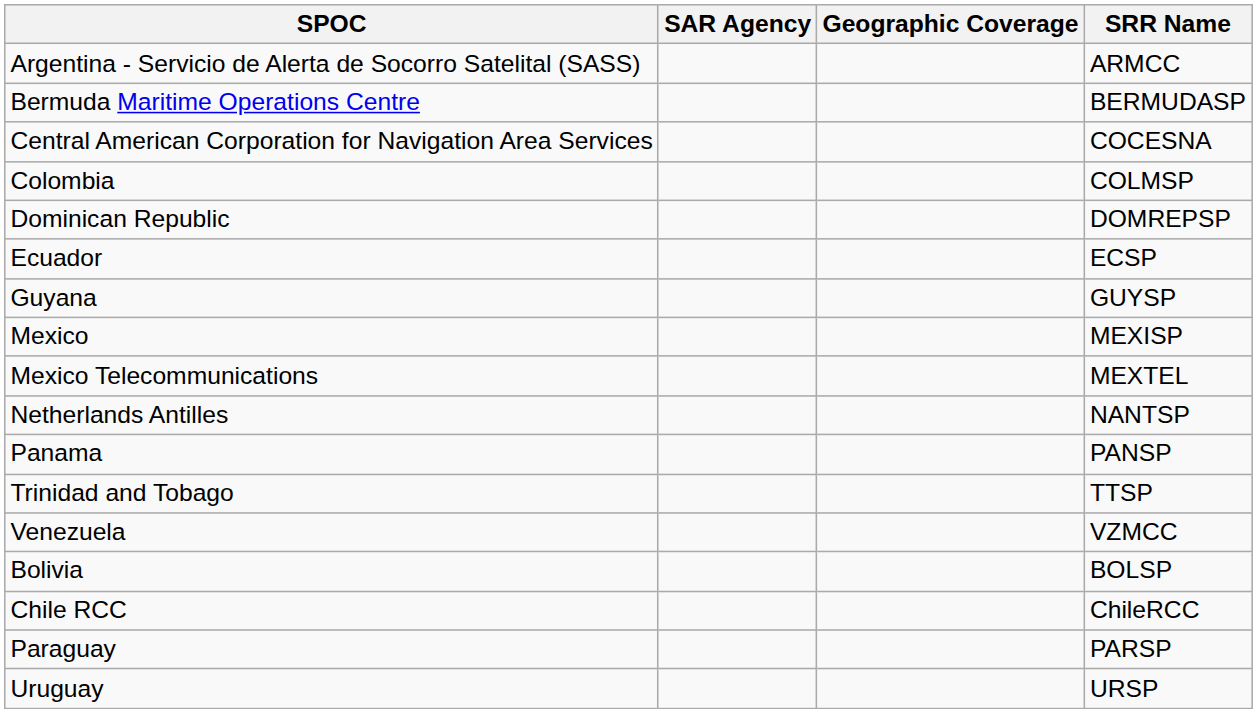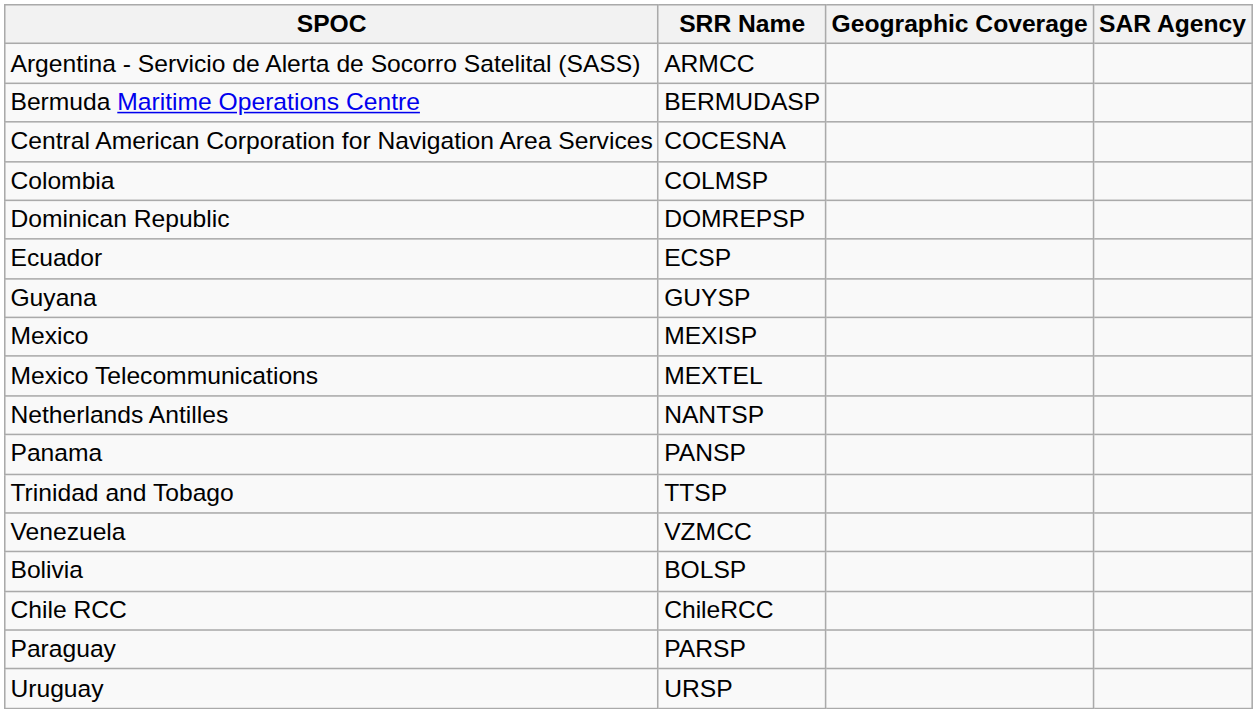columns swapped: SRR Name <-> SAR Agency
